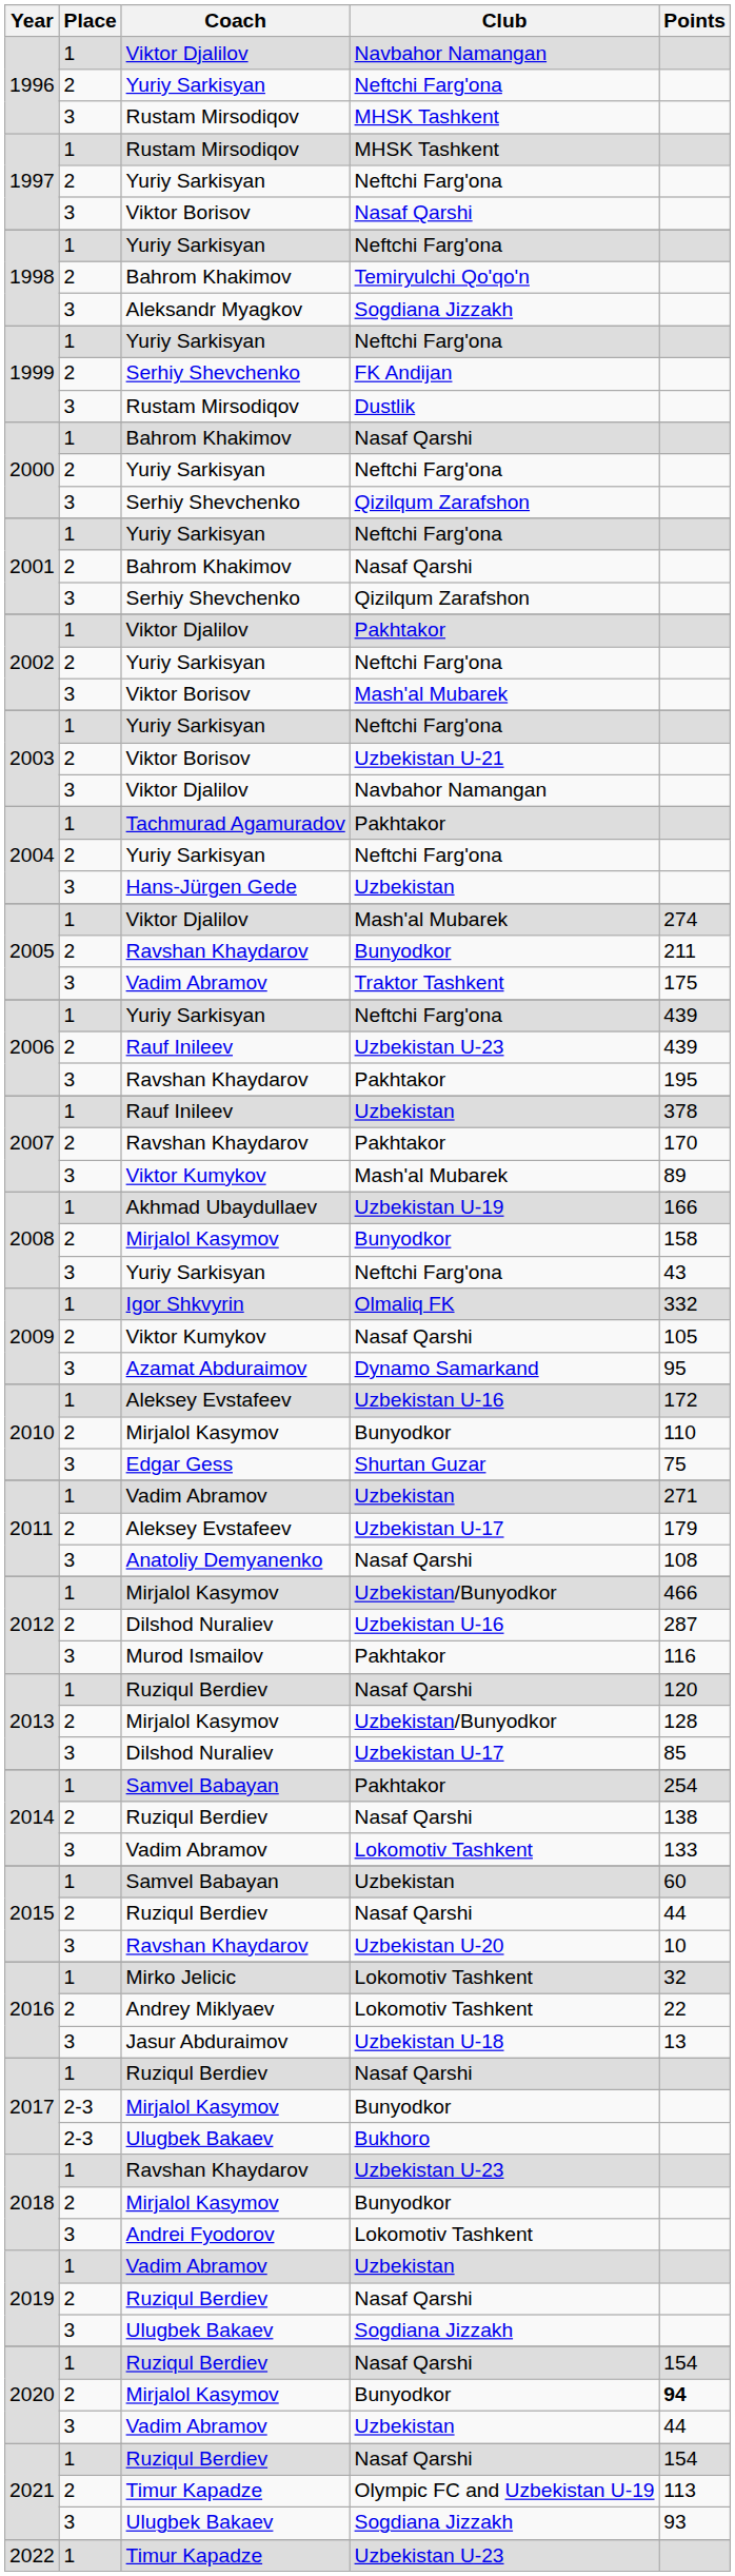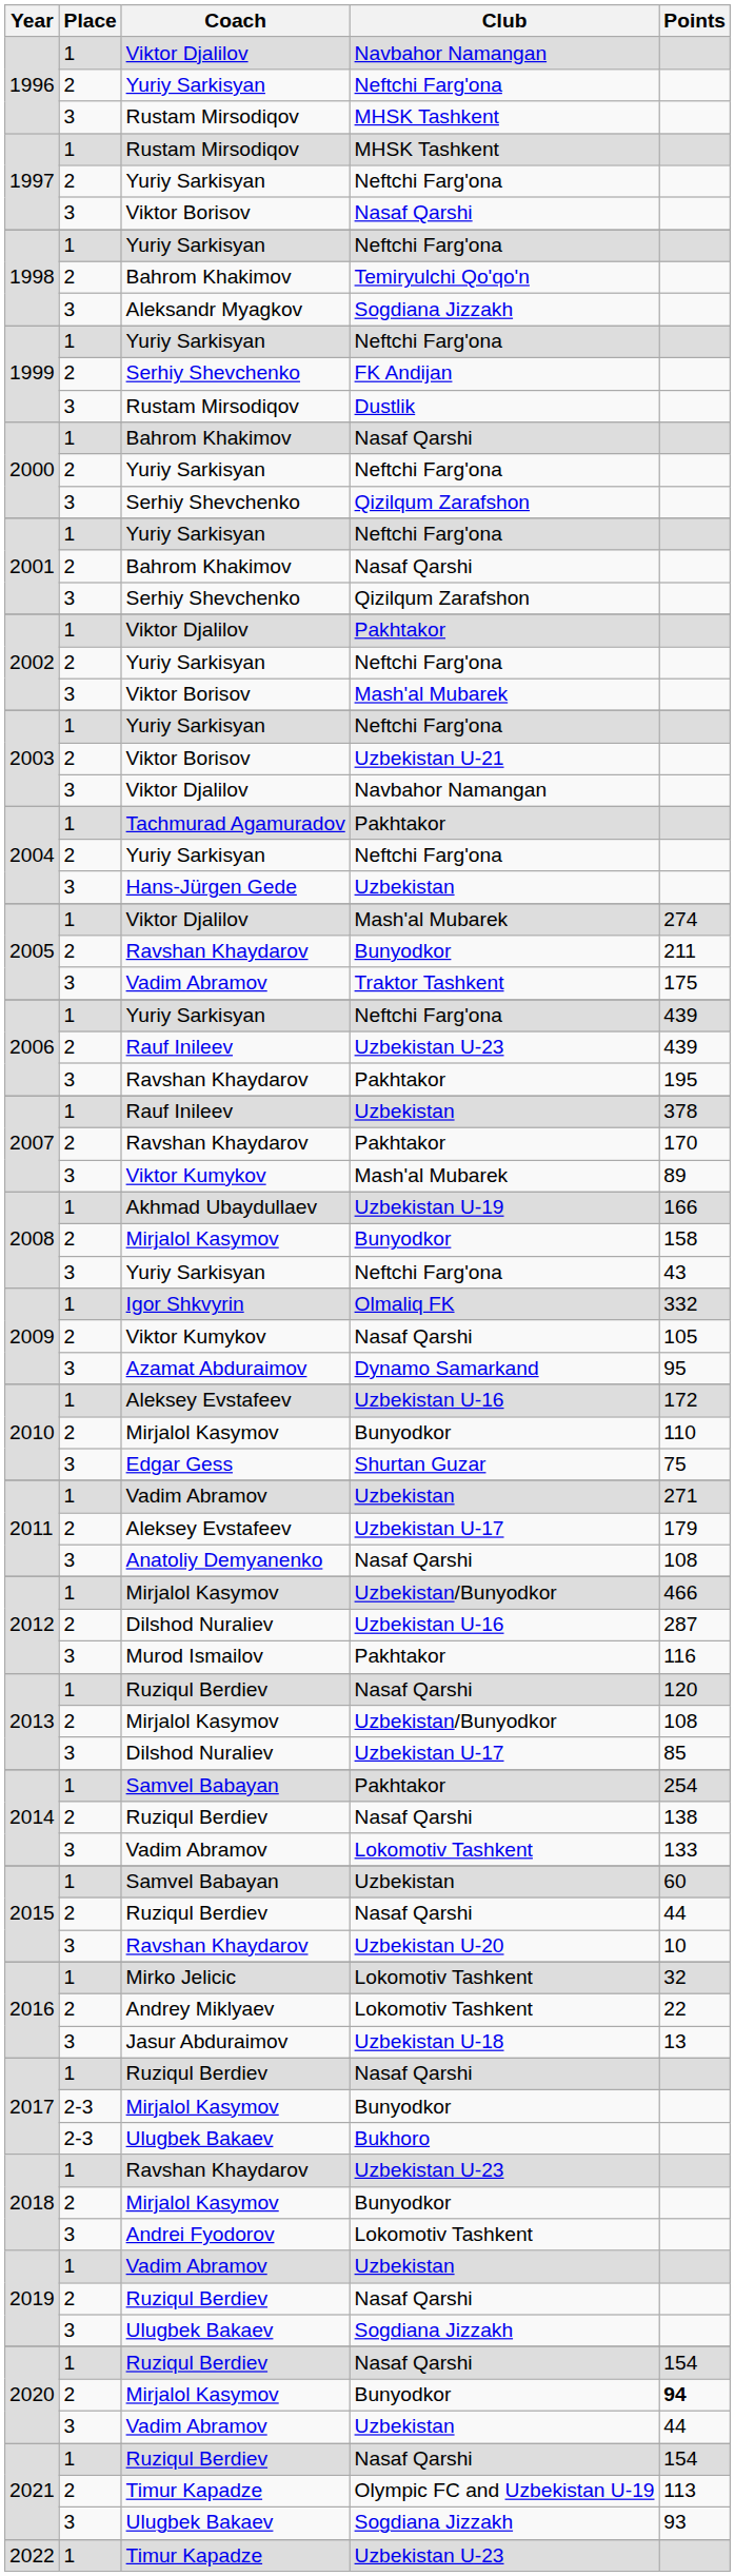2013 / Mirjalol Kasymov | Points: 128 -> 108
